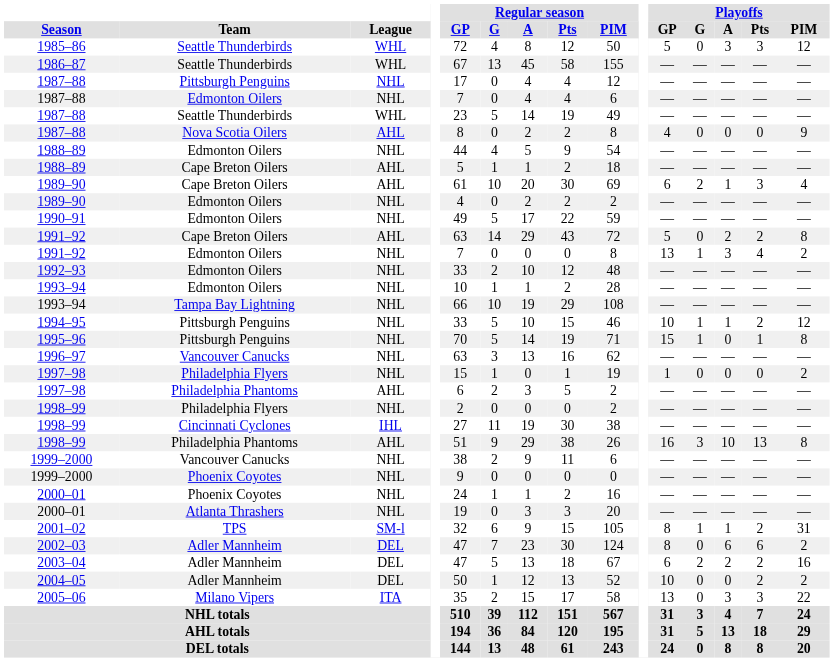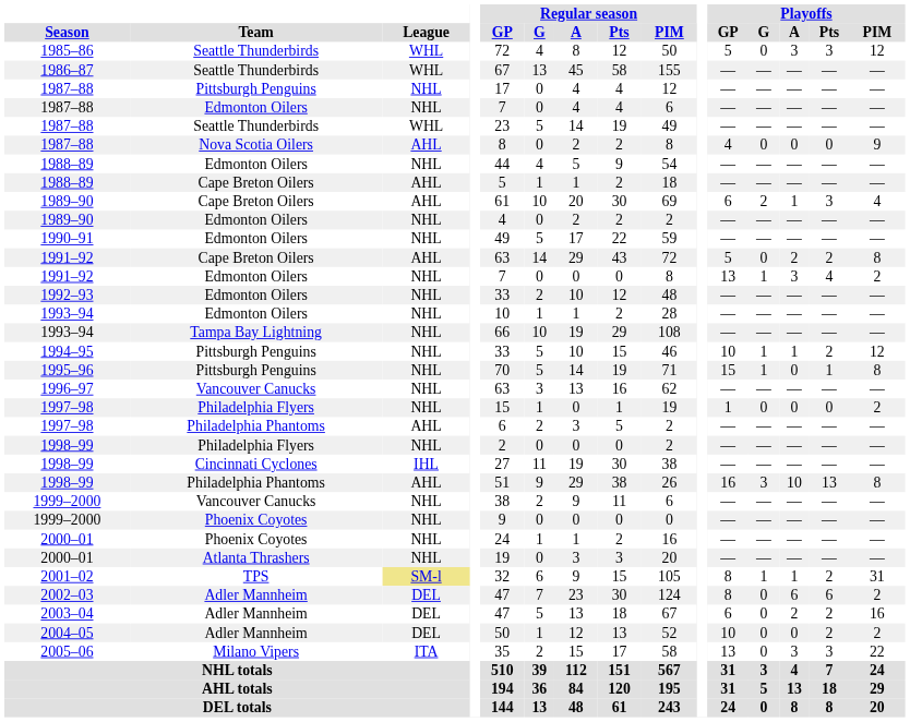2001–02 | League: no background -> khaki background
2003–04 | Playoffs / G: 2 -> 0
